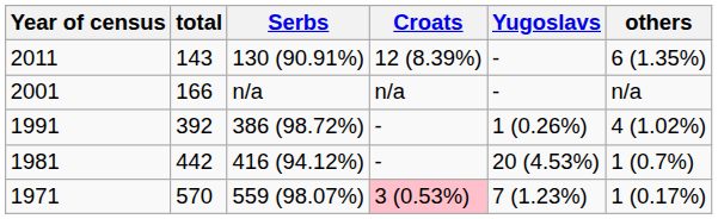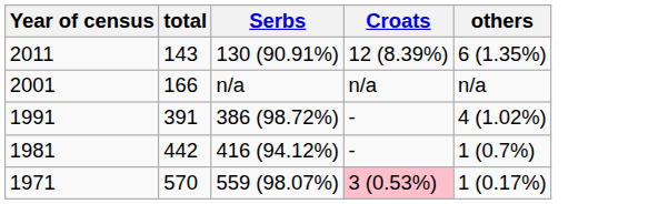- column: Yugoslavs | - | - | 1 (0.26%) | 20 (4.53%) | 7 (1.23%)
1991 | total: 392 -> 391
